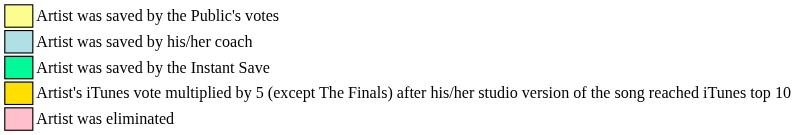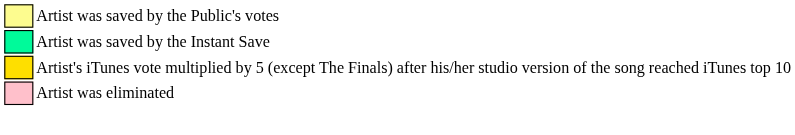- row: Artist was saved by his/her coach
